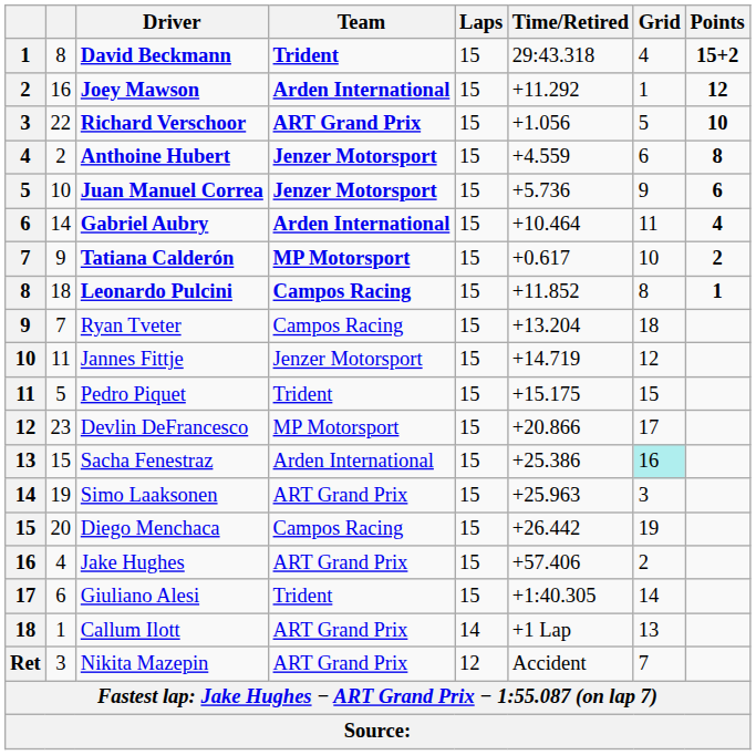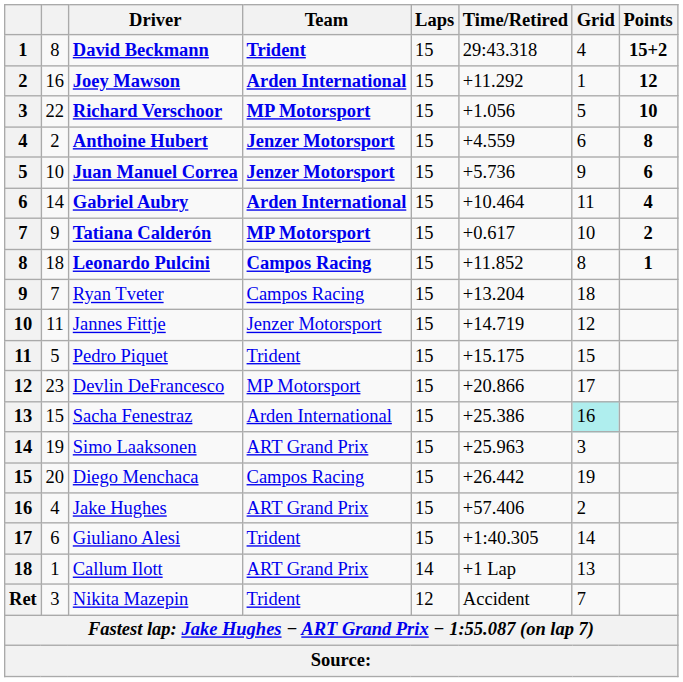Richard Verschoor | Team: ART Grand Prix -> MP Motorsport
Nikita Mazepin | Team: ART Grand Prix -> Trident
